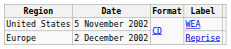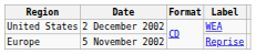United States | Date: 5 November 2002 -> 2 December 2002
Europe | Date: 2 December 2002 -> 5 November 2002
